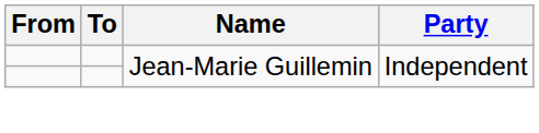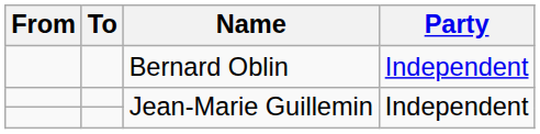+ row: Bernard Oblin | Independent
